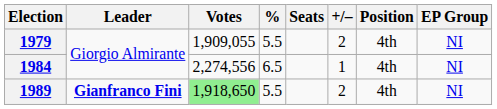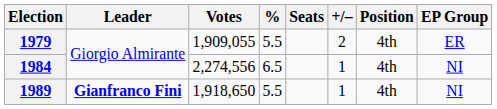1979 | EP Group: NI -> ER
1989 | Votes: lightgreen background -> no background
1989 | +/–: 2 -> 1
